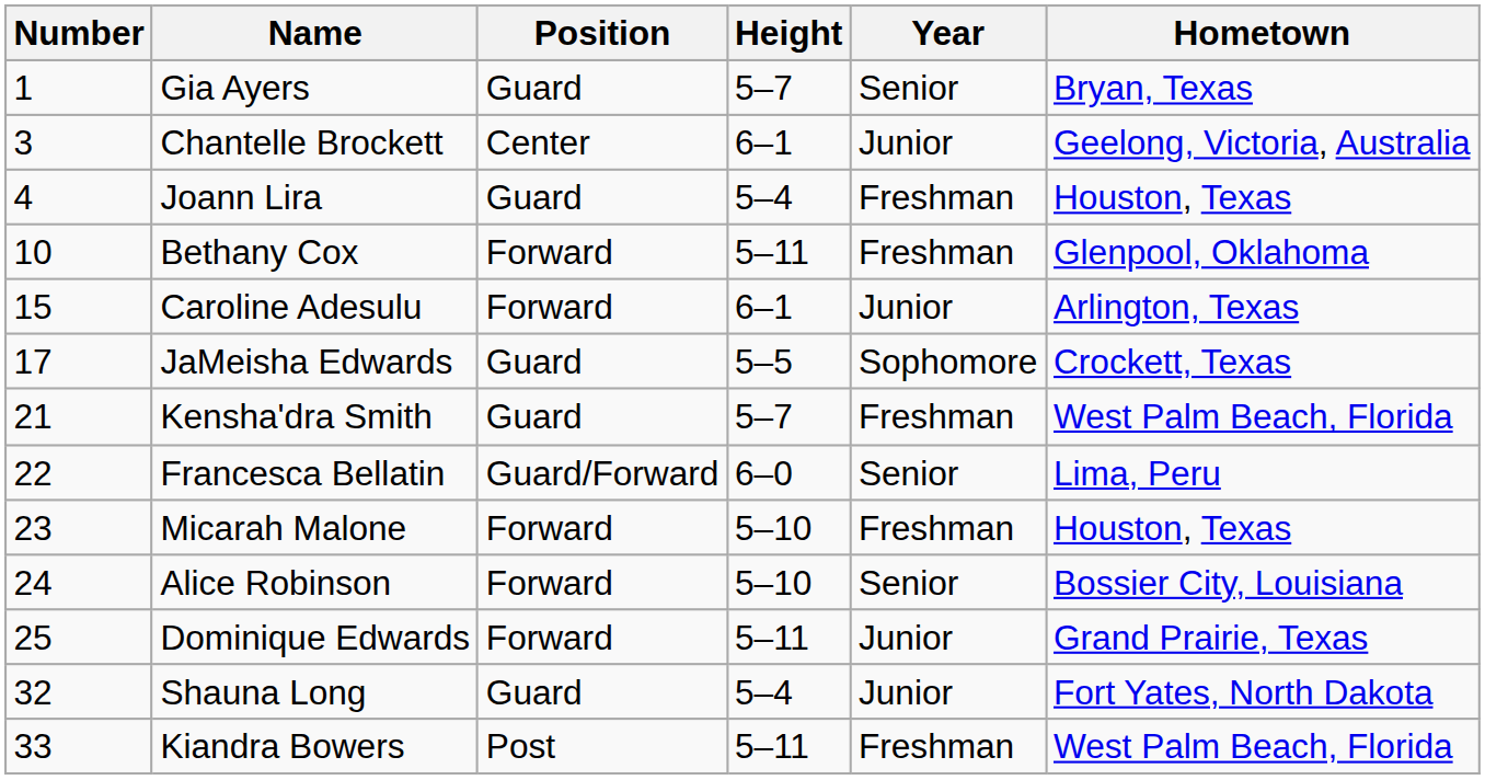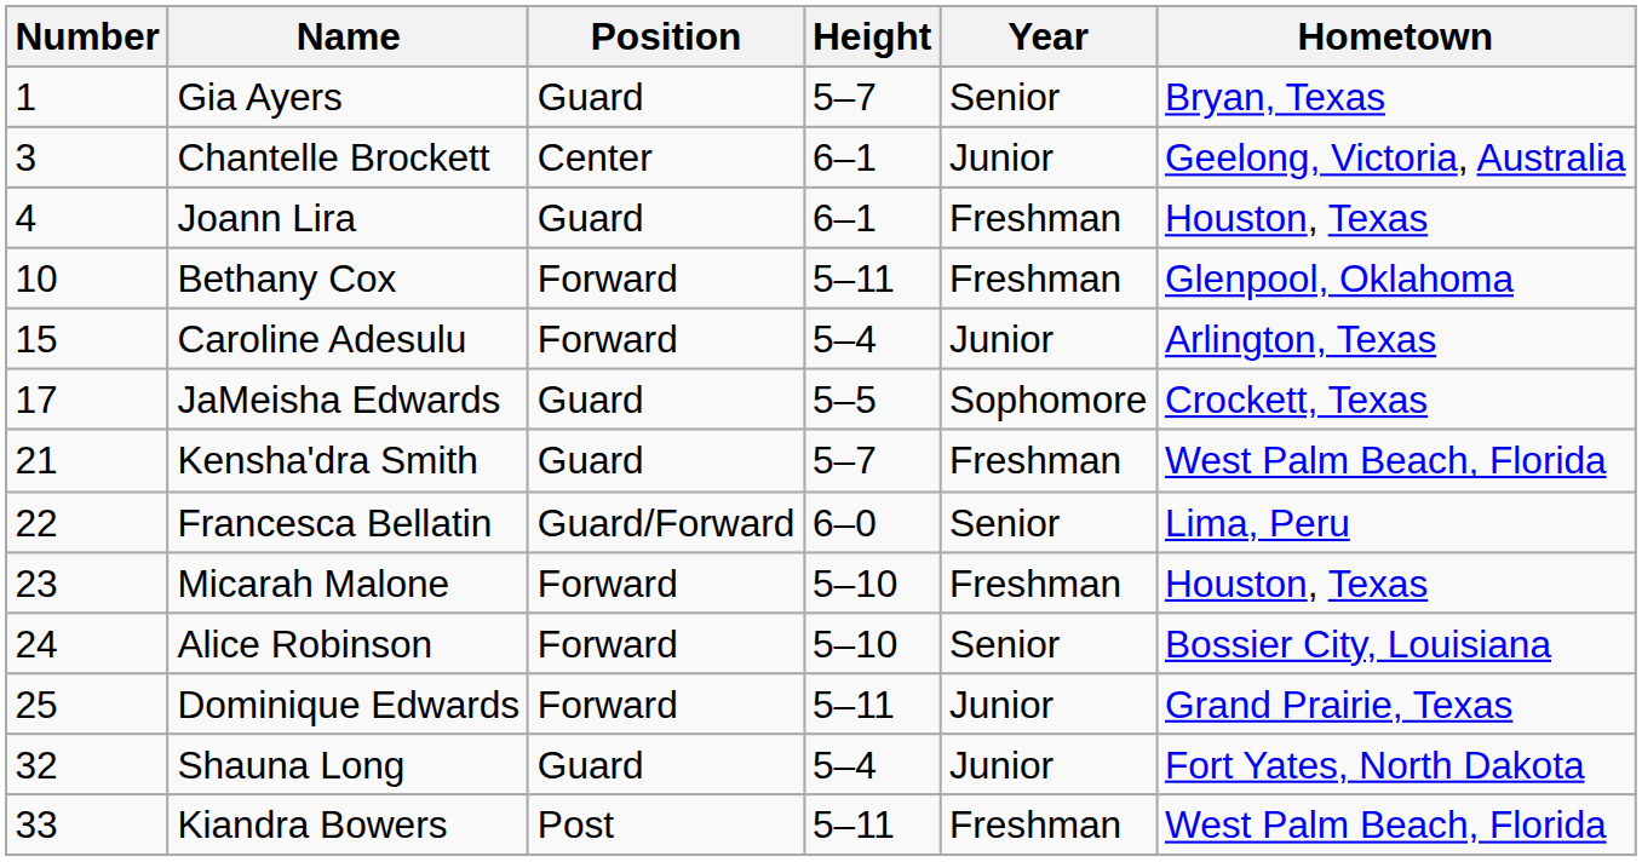Joann Lira | Height: 5–4 -> 6–1
Caroline Adesulu | Height: 6–1 -> 5–4
